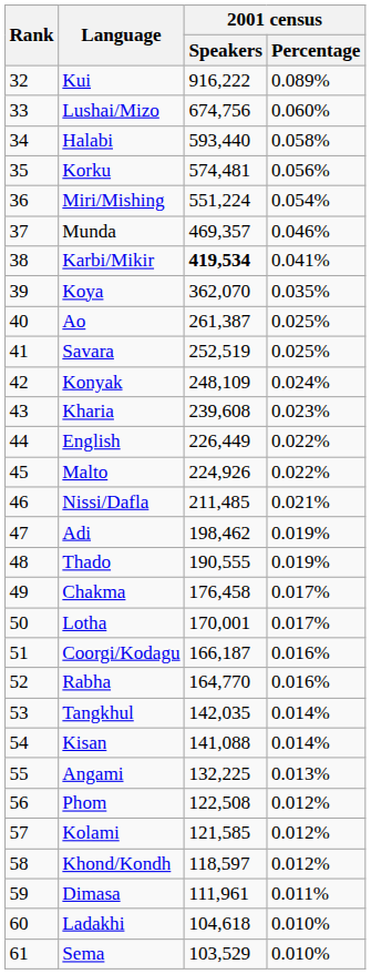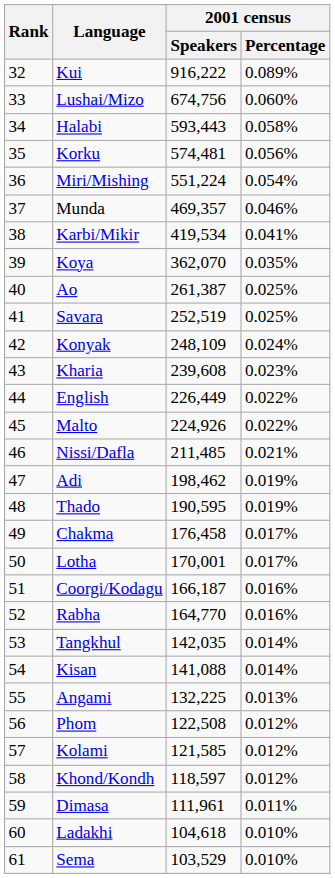Halabi | 2001 census / Speakers: 593,440 -> 593,443
Karbi/Mikir | 2001 census / Speakers: bold -> normal
Thado | 2001 census / Speakers: 190,555 -> 190,595
